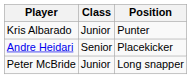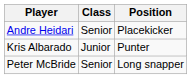rows swapped: Andre Heidari <-> Kris Albarado
Peter McBride | Class: Junior -> Senior
